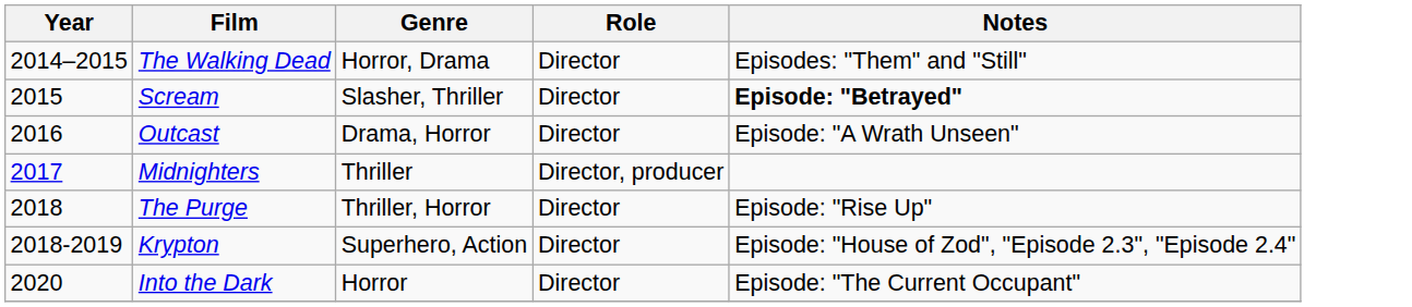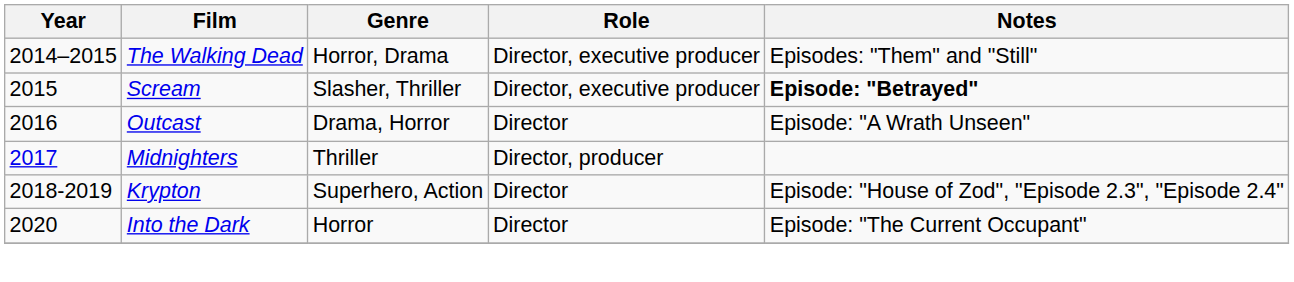The Walking Dead | Role: Director -> Director, executive producer
Scream | Role: Director -> Director, executive producer
- row: 2018 | The Purge | Thriller, Horror | Director | Episode: "Rise Up"
